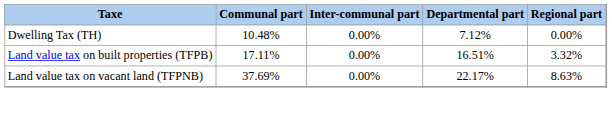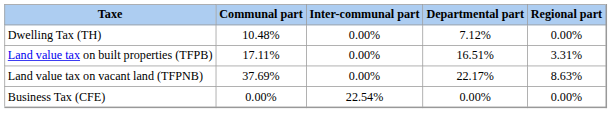Land value tax on built properties (TFPB) | Regional part: 3.32% -> 3.31%
+ row: Business Tax (CFE) | 0.00% | 22.54% | 0.00% | 0.00%
